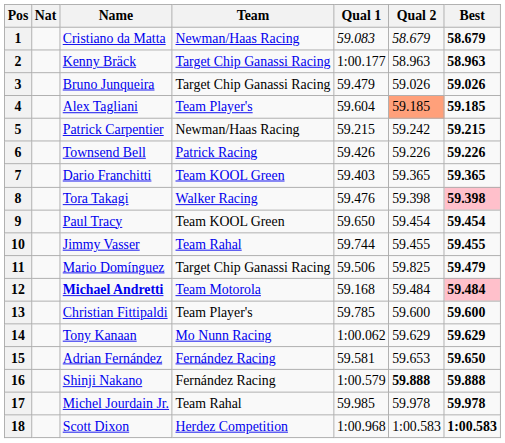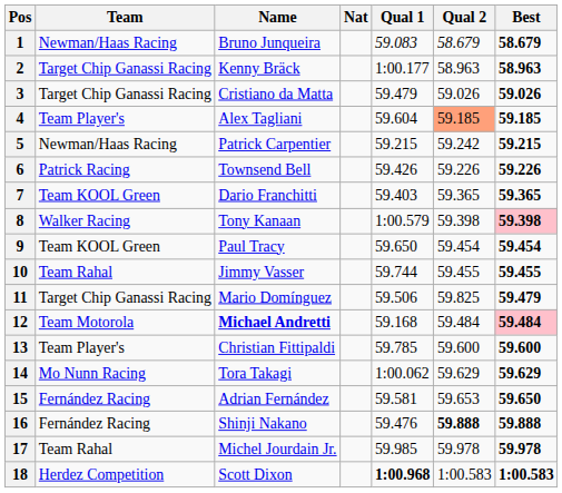columns swapped: Nat <-> Team
1 | Name: Cristiano da Matta -> Bruno Junqueira
3 | Name: Bruno Junqueira -> Cristiano da Matta
8 | Name: Tora Takagi -> Tony Kanaan
8 | Qual 1: 59.476 -> 1:00.579
14 | Name: Tony Kanaan -> Tora Takagi
16 | Qual 1: 1:00.579 -> 59.476
18 | Qual 1: normal -> bold
